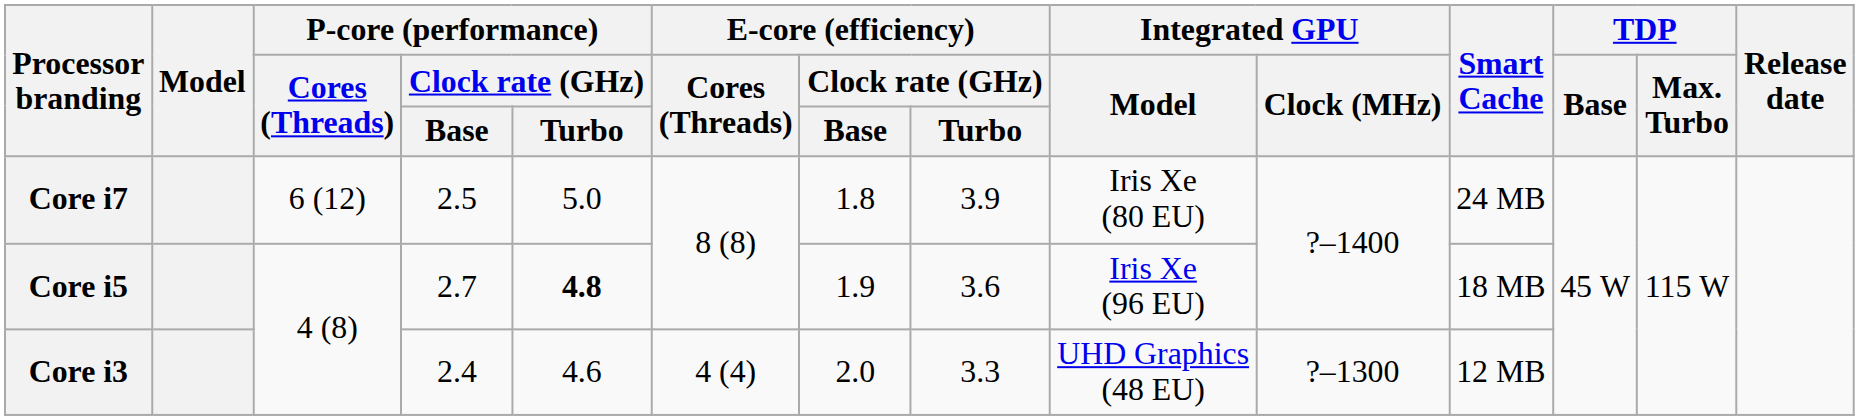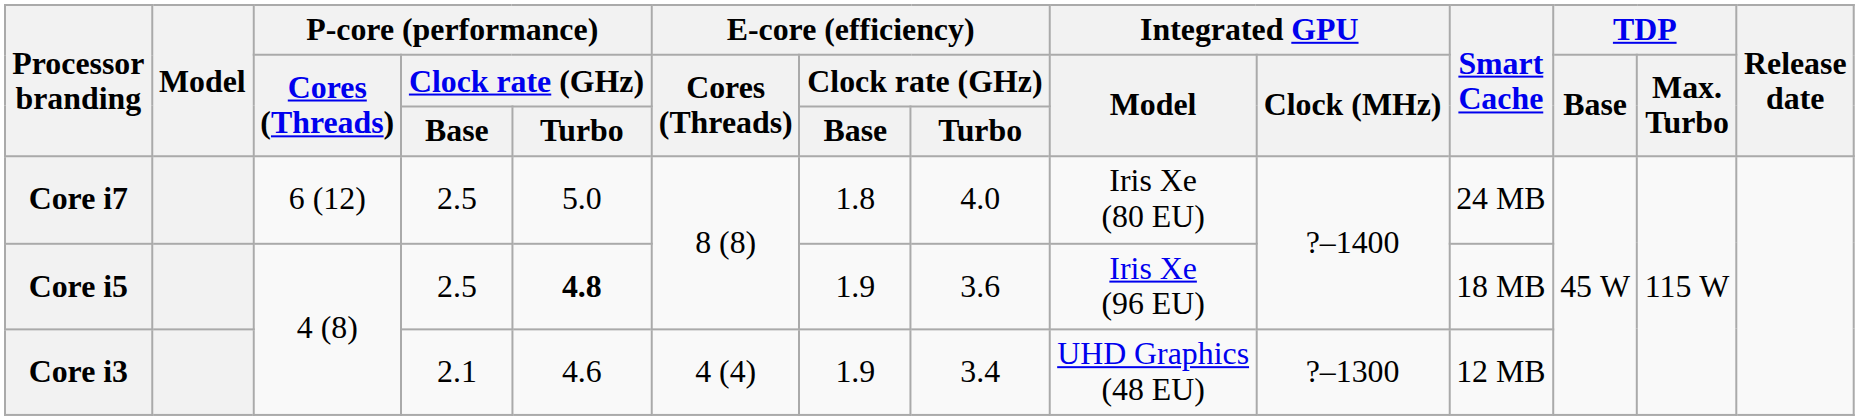Core i7 | E-core (efficiency) / Clock rate (GHz) / Turbo: 3.9 -> 4.0
Core i5 | P-core (performance) / Clock rate (GHz) / Base: 2.7 -> 2.5
Core i3 | P-core (performance) / Clock rate (GHz) / Base: 2.4 -> 2.1
Core i3 | E-core (efficiency) / Clock rate (GHz) / Base: 2.0 -> 1.9
Core i3 | E-core (efficiency) / Clock rate (GHz) / Turbo: 3.3 -> 3.4
